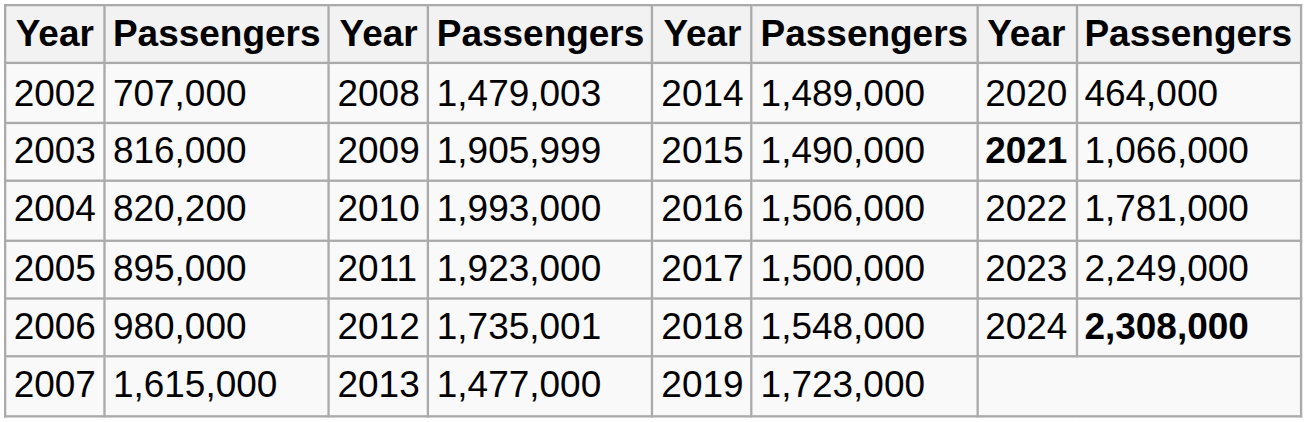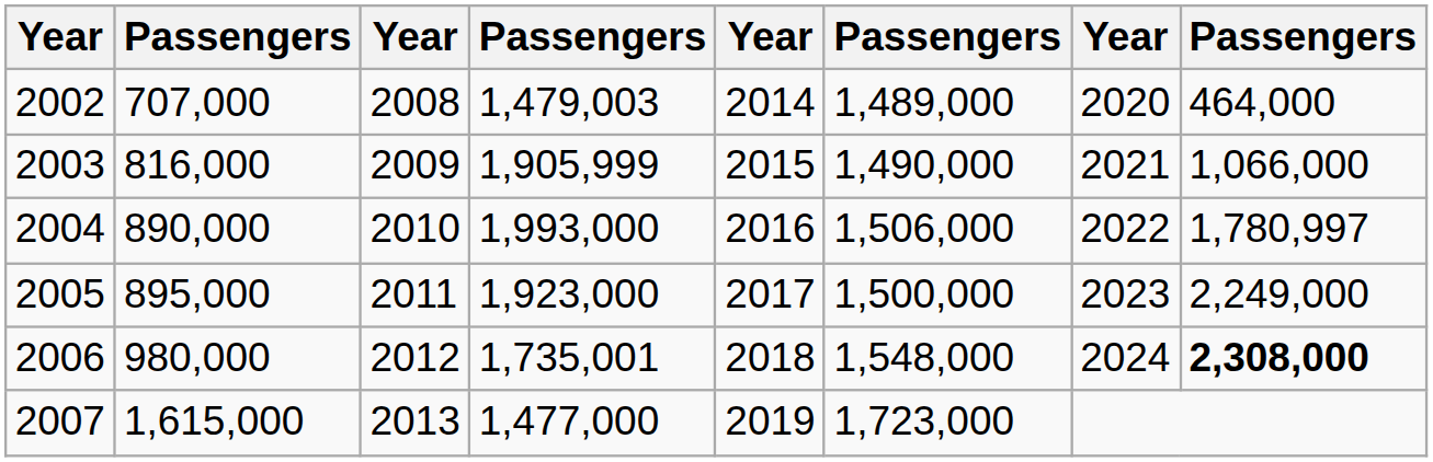2003 | column 7: bold -> normal
2004 | column 2: 820,200 -> 890,000
2004 | column 8: 1,781,000 -> 1,780,997
